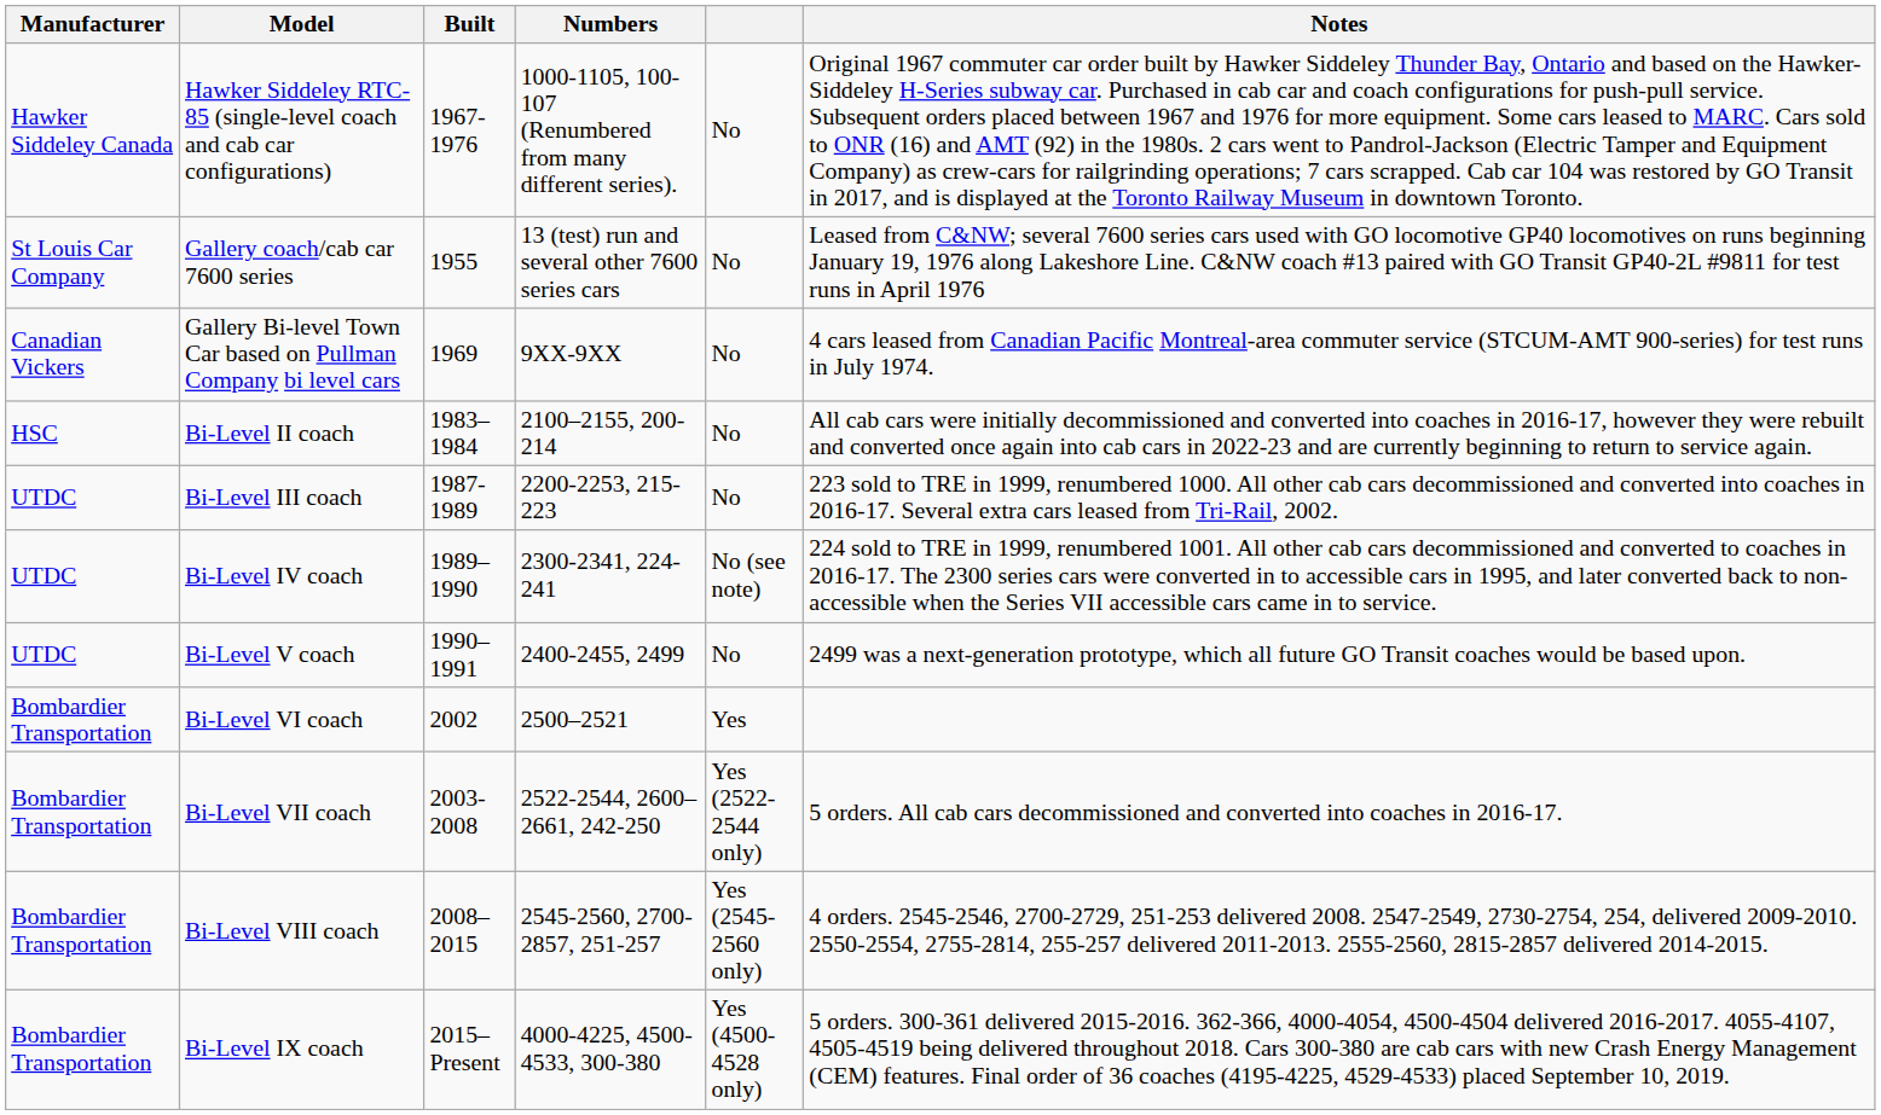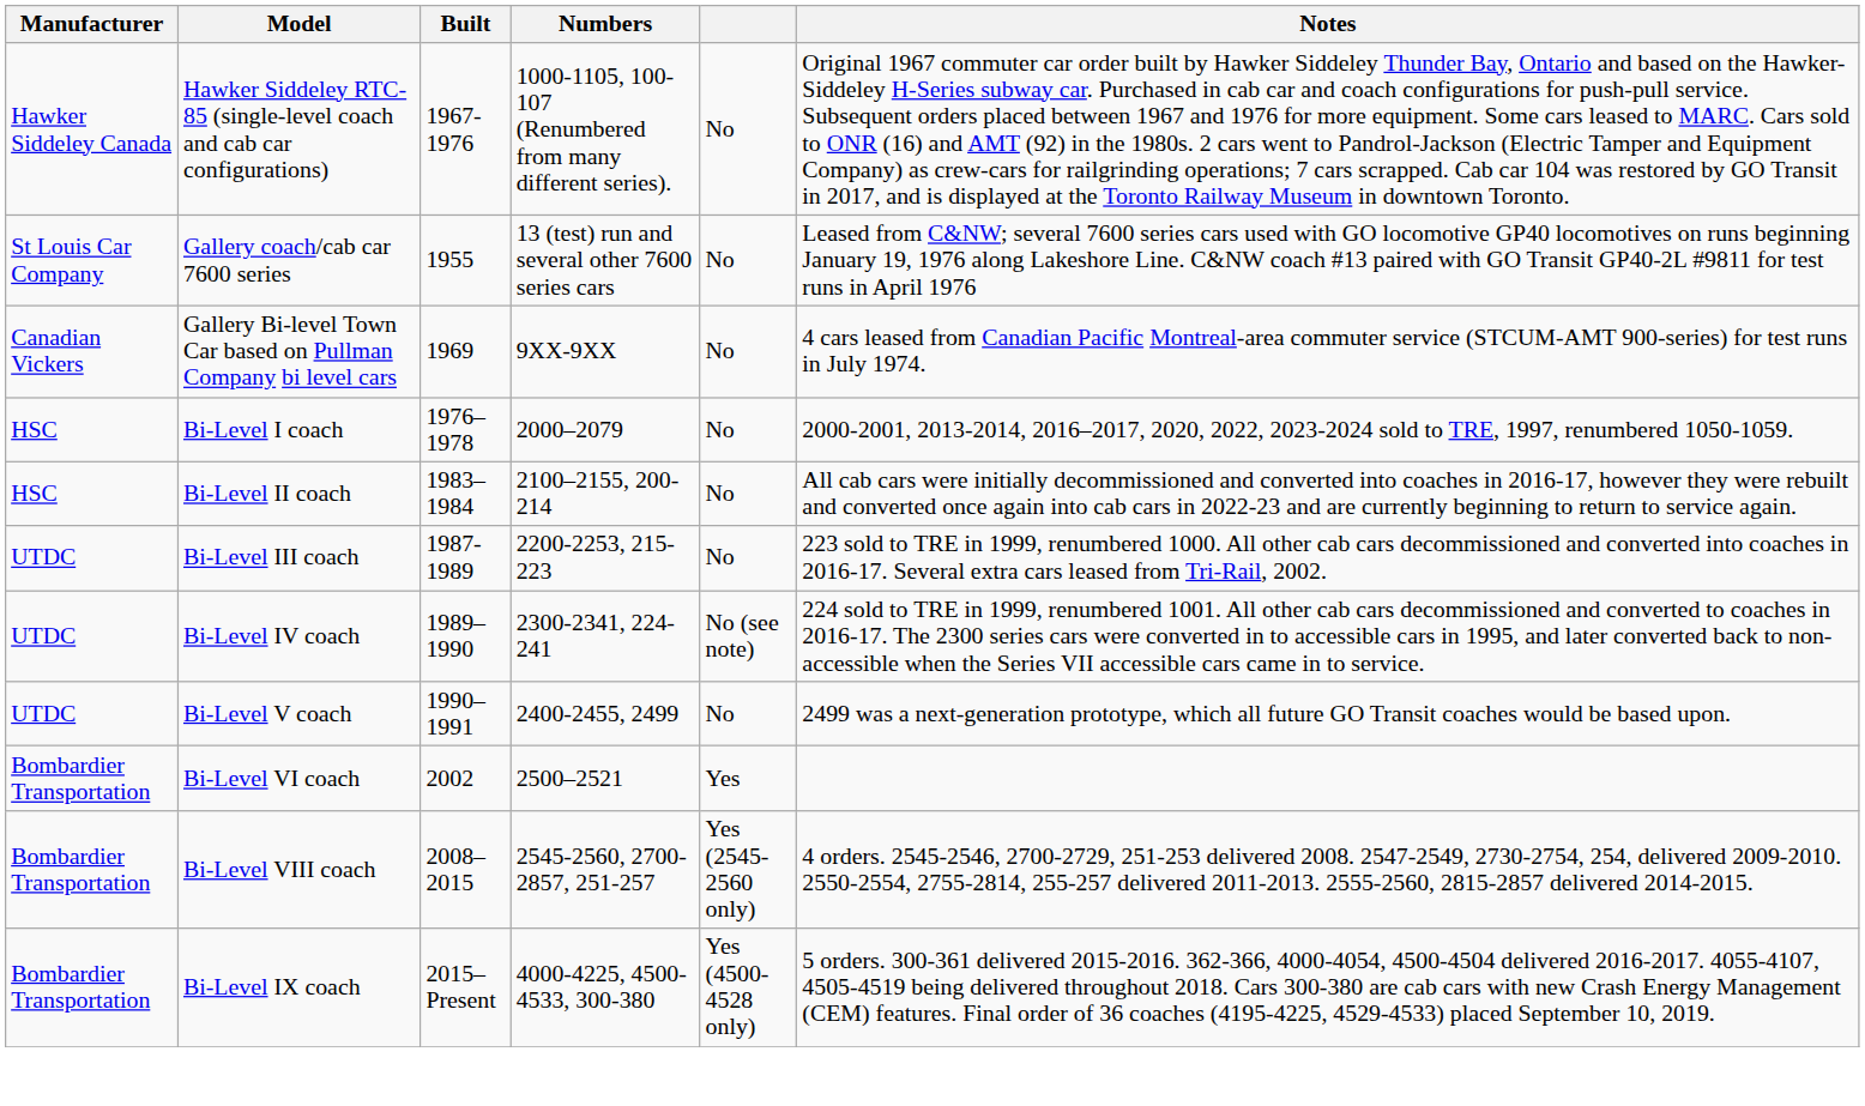+ row: HSC | Bi-Level I coach | 1976–1978 | 2000–2079 | No | 2000-2001, 2013-2014, 2016–2017, 2020, 2022, 2023-2024 sold to TRE, 1997, renumbered 1050-1059.
- row: Bombardier Transportation | Bi-Level VII coach | 2003-2008 | 2522-2544, 2600–2661, 242-250 | Yes (2522-2544 only) | 5 orders. All cab cars decommissioned and converted into coaches in 2016-17.
